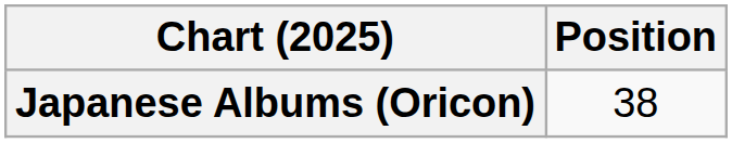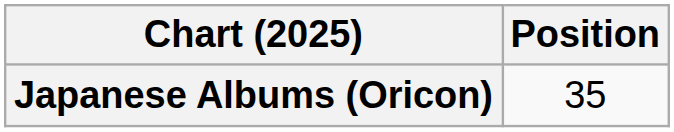Japanese Albums (Oricon) | Position: 38 -> 35
